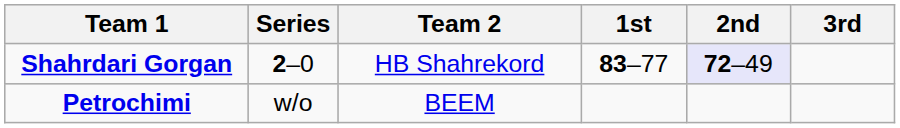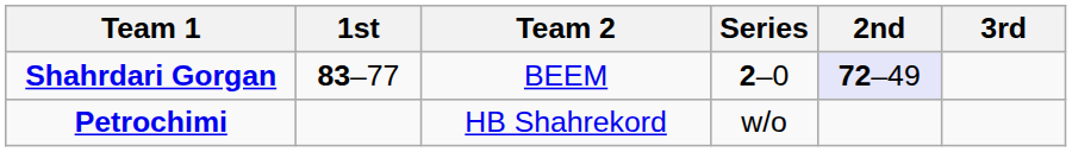columns swapped: Series <-> 1st
Shahrdari Gorgan | Team 2: HB Shahrekord -> BEEM
Petrochimi | Team 2: BEEM -> HB Shahrekord
